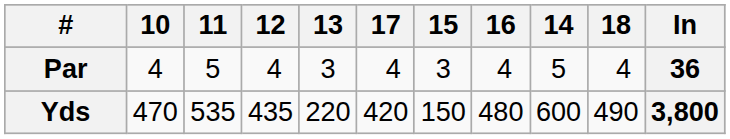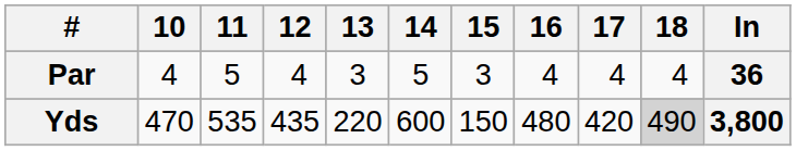columns swapped: 14 <-> 17
Yds | 18: no background -> lightgrey background
